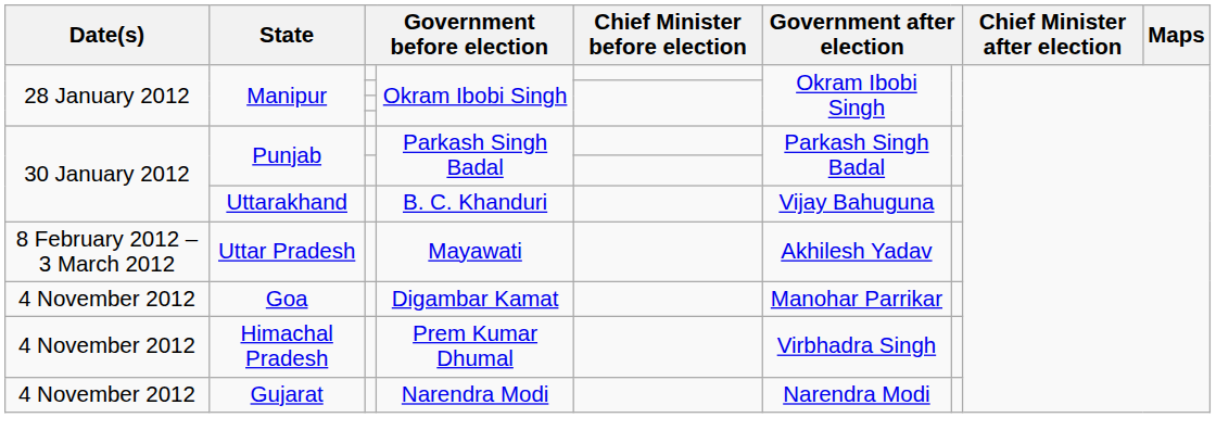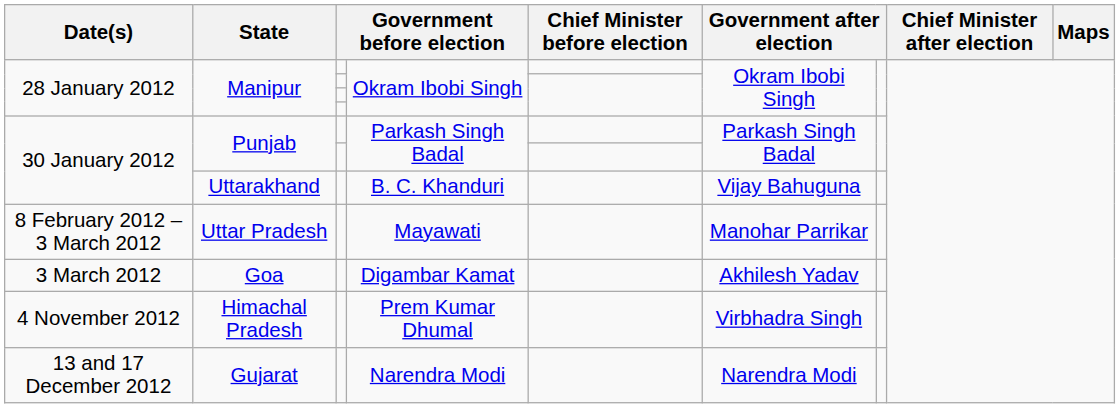Uttar Pradesh | column 6: Akhilesh Yadav -> Manohar Parrikar
Goa | Date(s): 4 November 2012 -> 3 March 2012
Goa | column 6: Manohar Parrikar -> Akhilesh Yadav
Gujarat | Date(s): 4 November 2012 -> 13 and 17 December 2012
